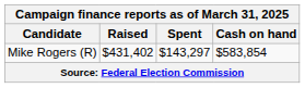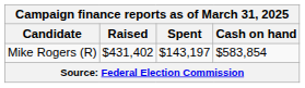Mike Rogers (R) | Spent: $143,297 -> $143,197
